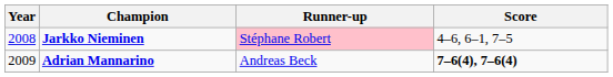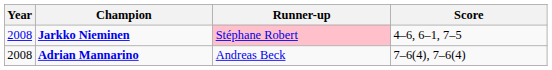Adrian Mannarino | Year: 2009 -> 2008
Adrian Mannarino | Score: bold -> normal
